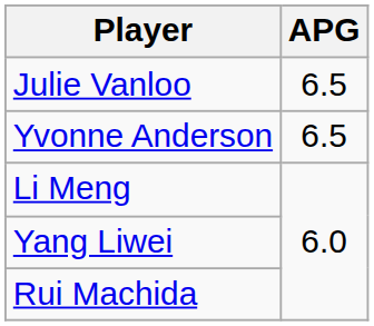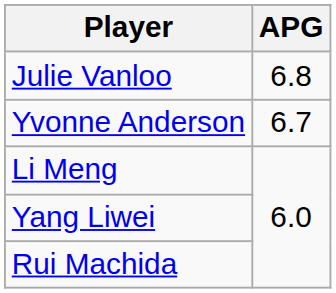Julie Vanloo | APG: 6.5 -> 6.8
Yvonne Anderson | APG: 6.5 -> 6.7
